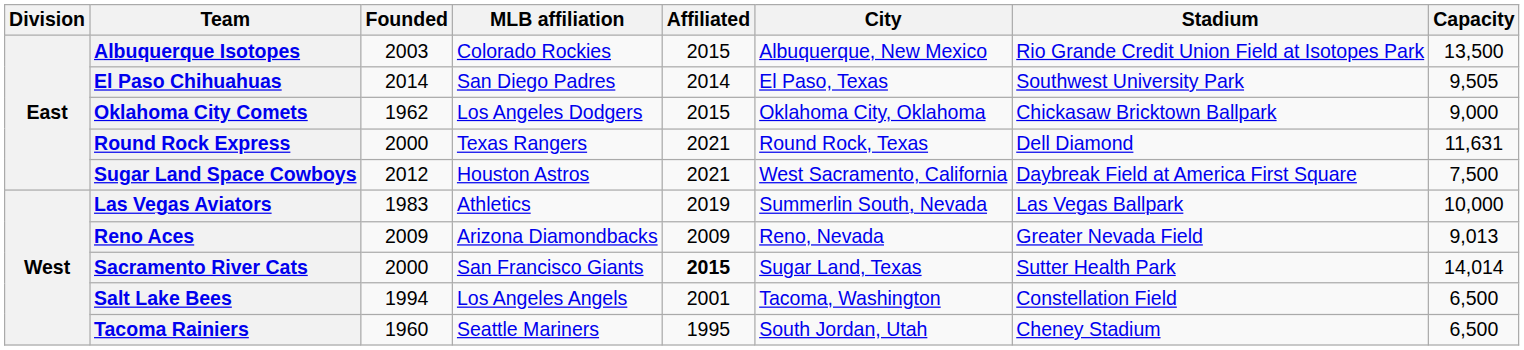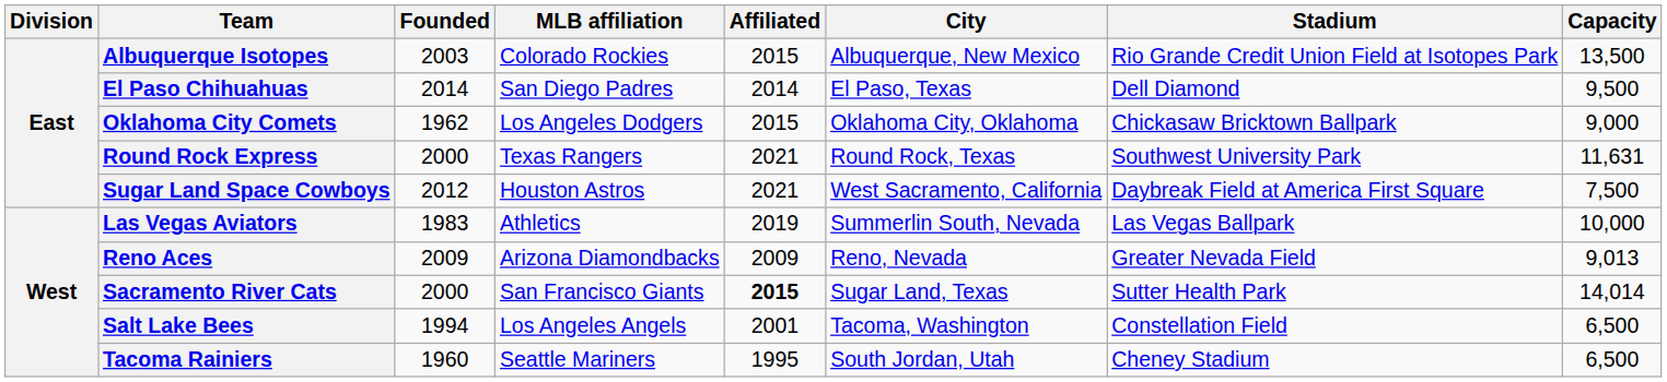El Paso Chihuahuas | Stadium: Southwest University Park -> Dell Diamond
El Paso Chihuahuas | Capacity: 9,505 -> 9,500
Round Rock Express | Stadium: Dell Diamond -> Southwest University Park
